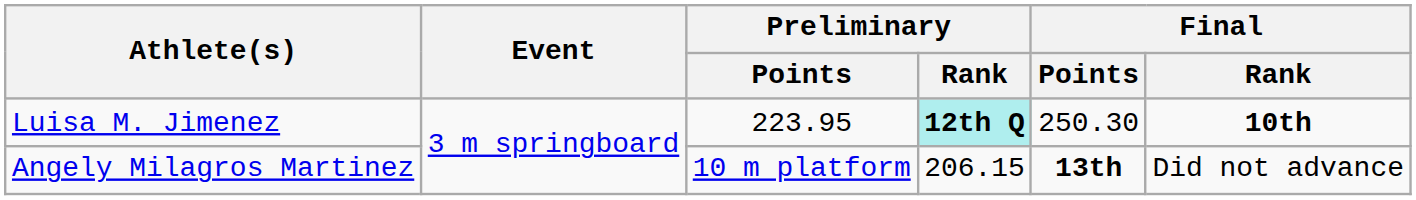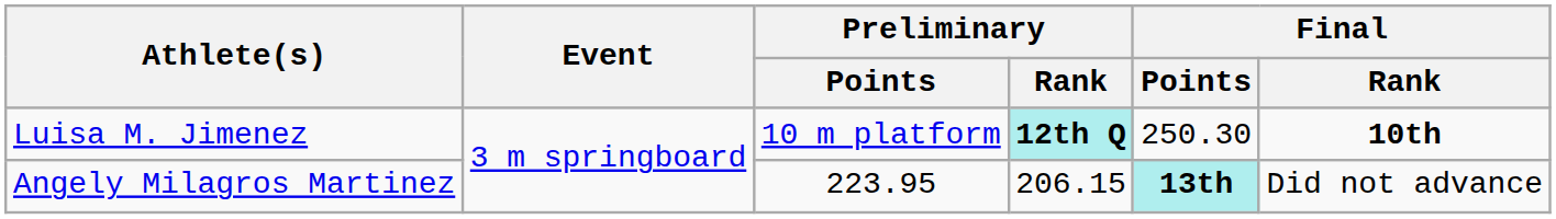Luisa M. Jimenez | Preliminary / Points: 223.95 -> 10 m platform
Angely Milagros Martinez | Preliminary / Points: 10 m platform -> 223.95
Angely Milagros Martinez | Final / Points: no background -> paleturquoise background
